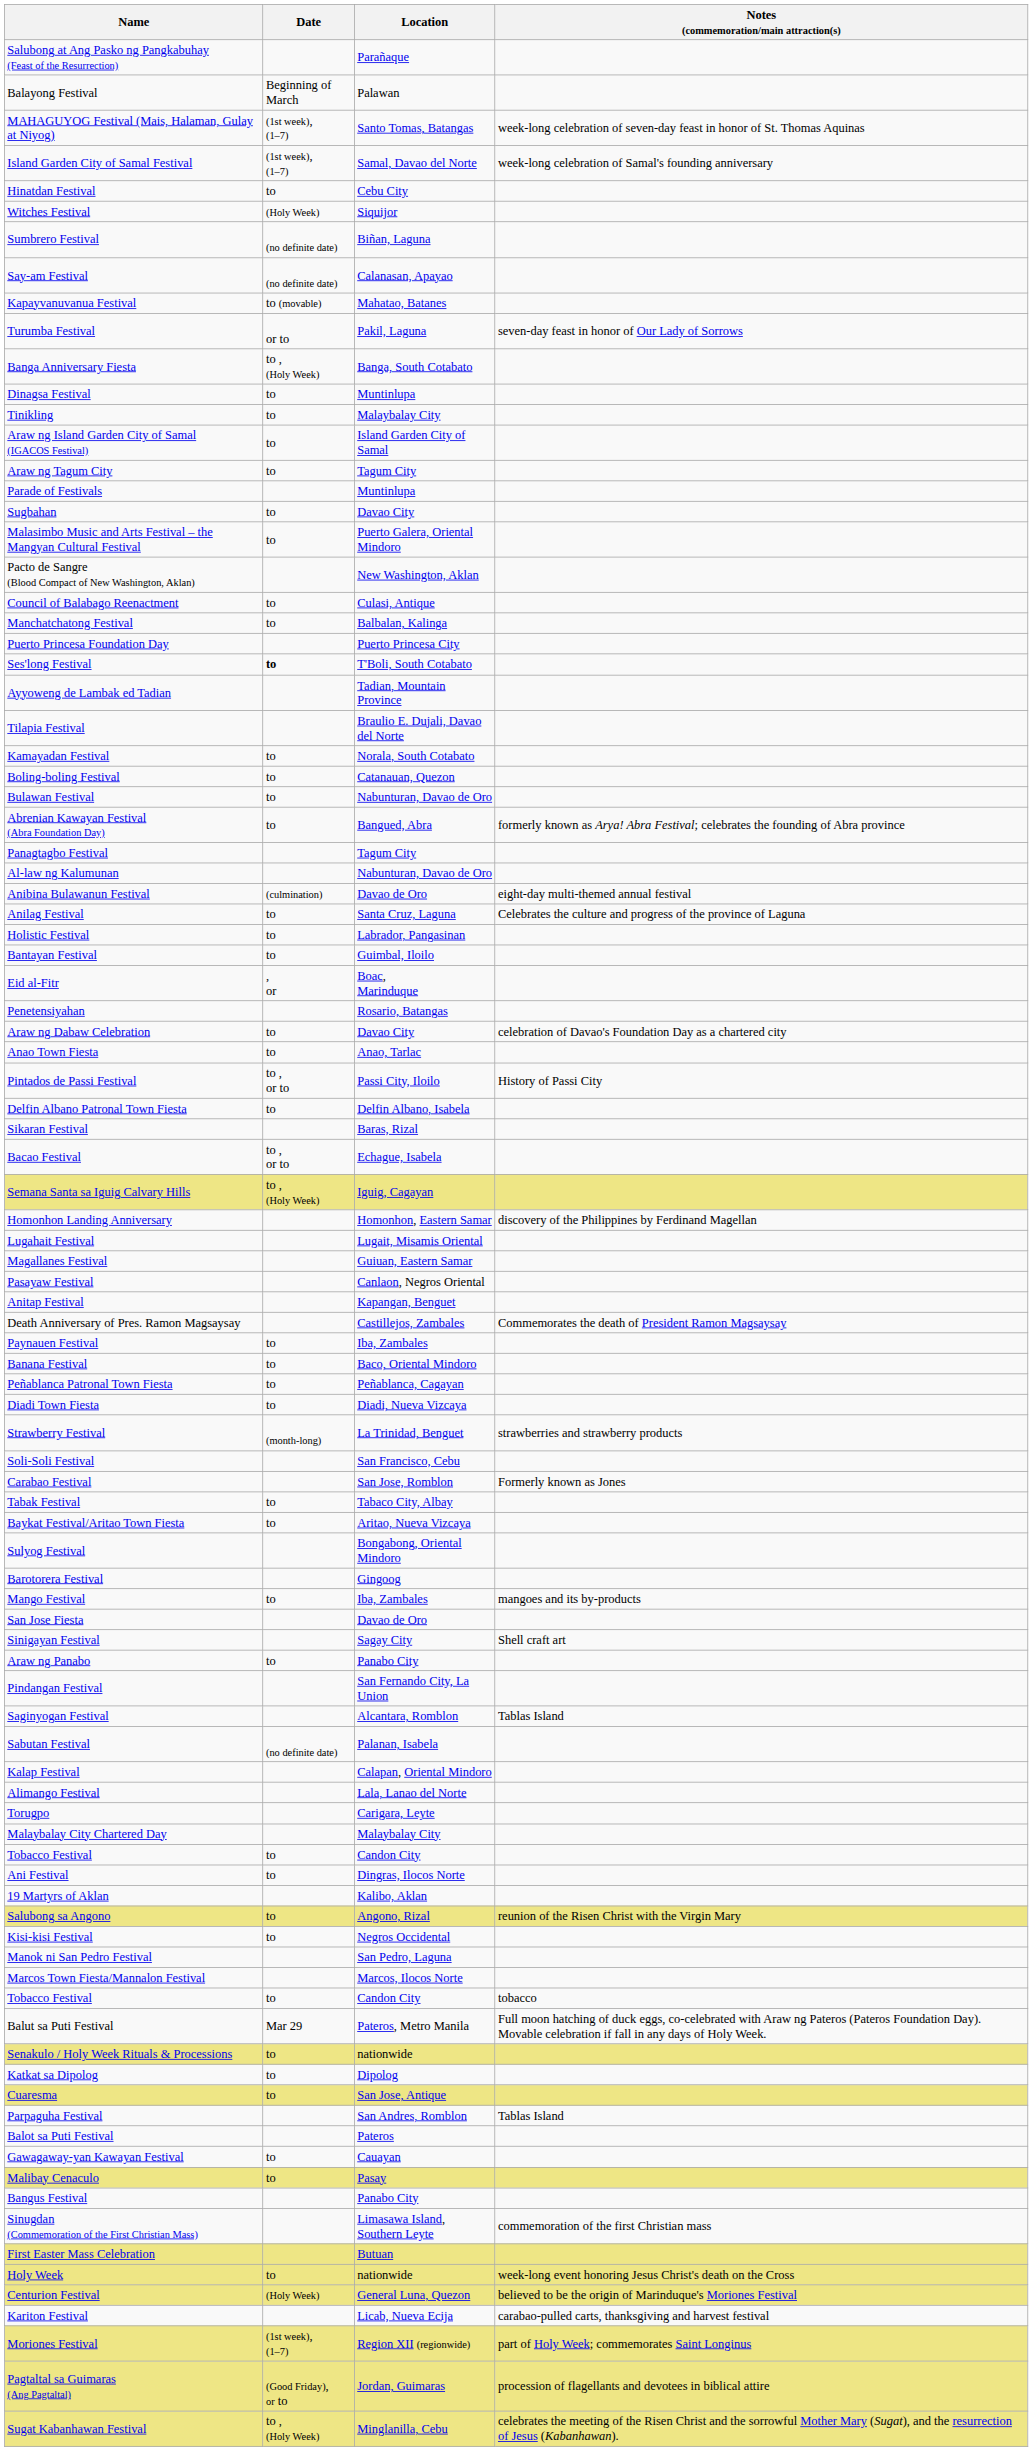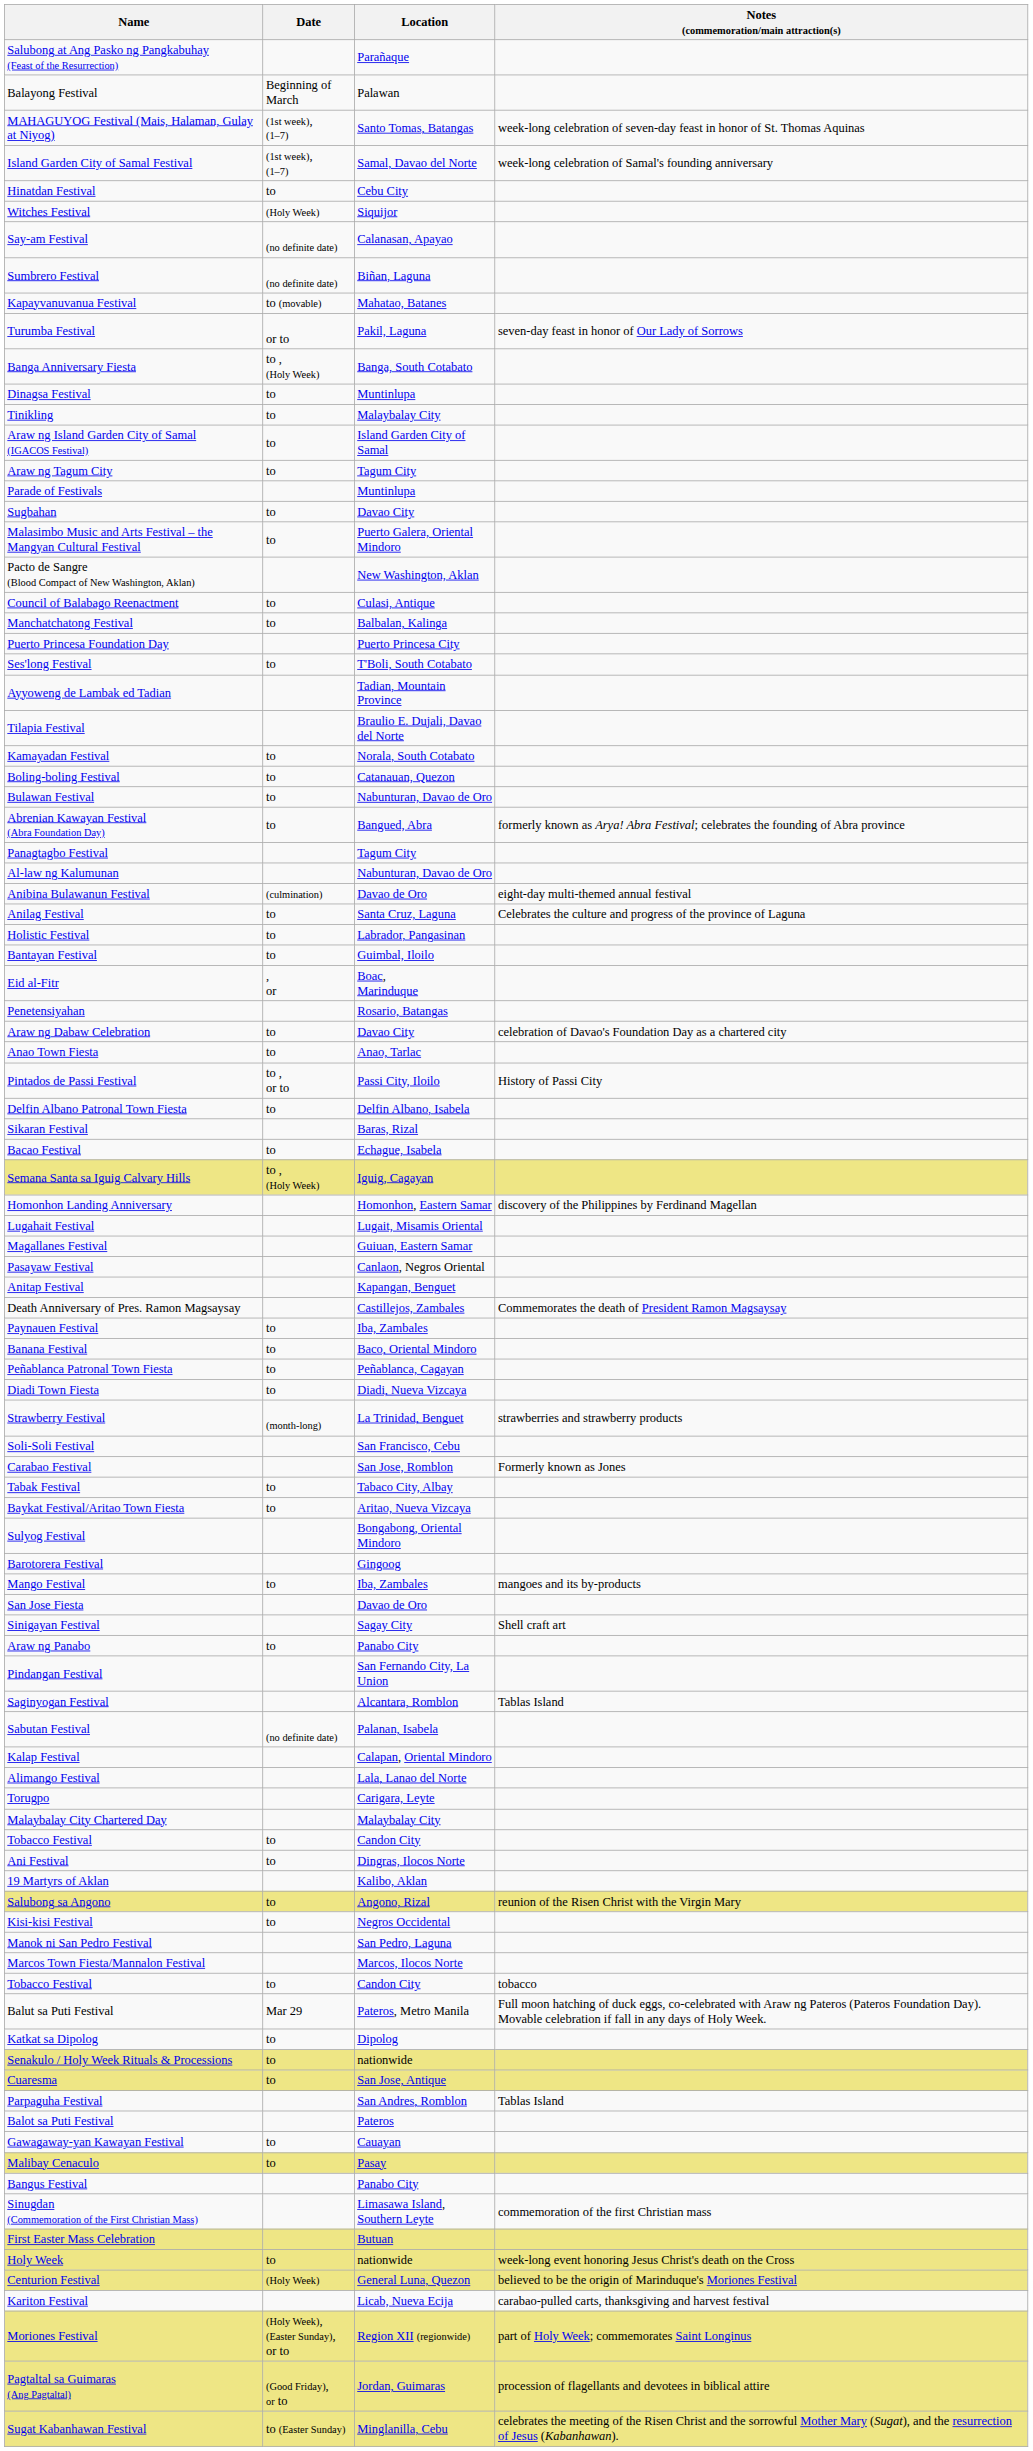rows swapped: Sumbrero Festival <-> Say-am Festival
Ses'long Festival | Date: bold -> normal
Bacao Festival | Date: to , or to -> to
rows swapped: Katkat sa Dipolog <-> Senakulo / Holy Week Rituals & Processions
Moriones Festival | Date: (1st week), (1–7) -> (Holy Week), (Easter Sunday), or to
Sugat Kabanhawan Festival | Date: to , (Holy Week) -> to (Easter Sunday)
